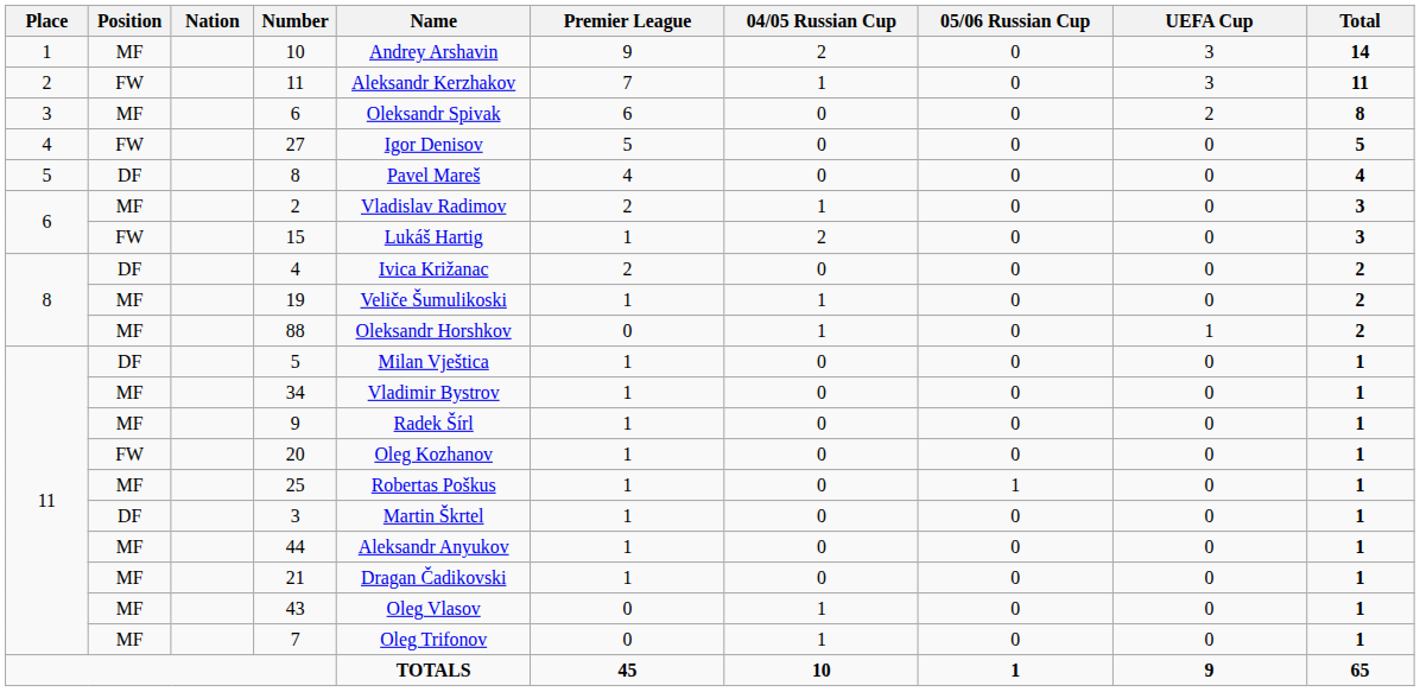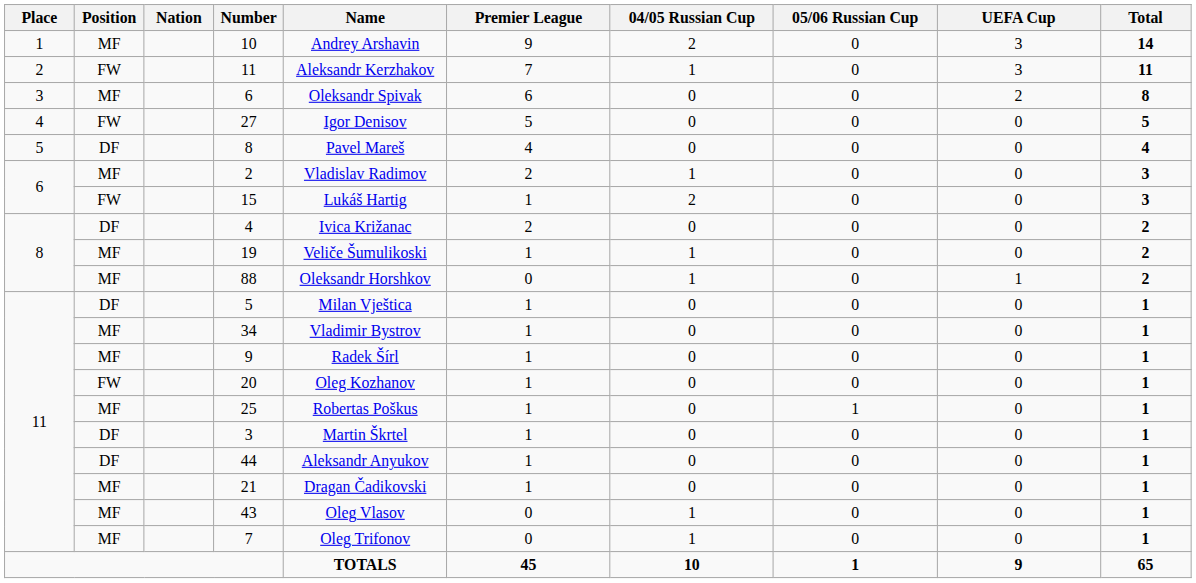44 | Position: MF -> DF
